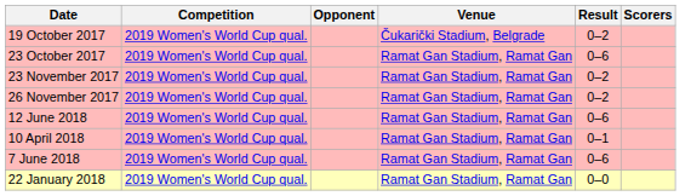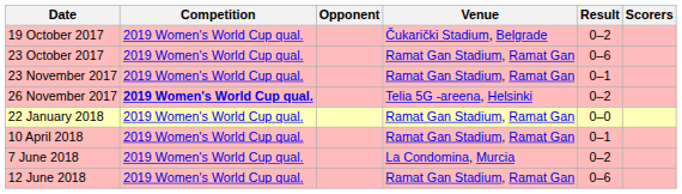23 November 2017 | Result: 0–2 -> 0–1
26 November 2017 | Competition: normal -> bold
26 November 2017 | Venue: Ramat Gan Stadium, Ramat Gan -> Telia 5G -areena, Helsinki
rows swapped: 22 January 2018 <-> 12 June 2018
7 June 2018 | Venue: Ramat Gan Stadium, Ramat Gan -> La Condomina, Murcia
7 June 2018 | Result: 0–6 -> 0–2
